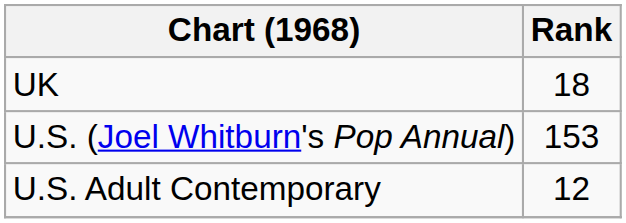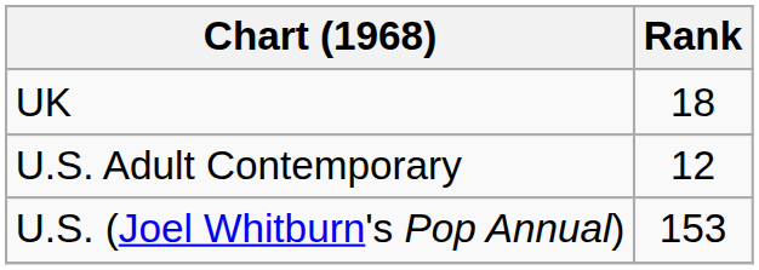rows swapped: U.S. Adult Contemporary <-> U.S. (Joel Whitburn's Pop Annual)
